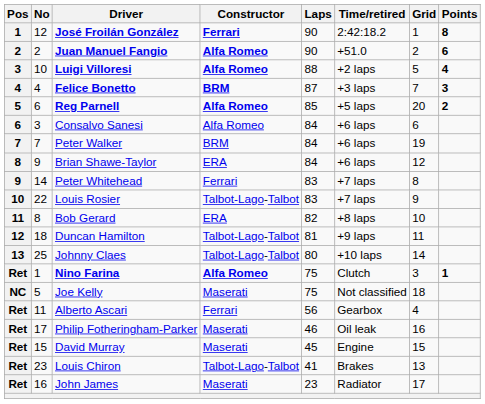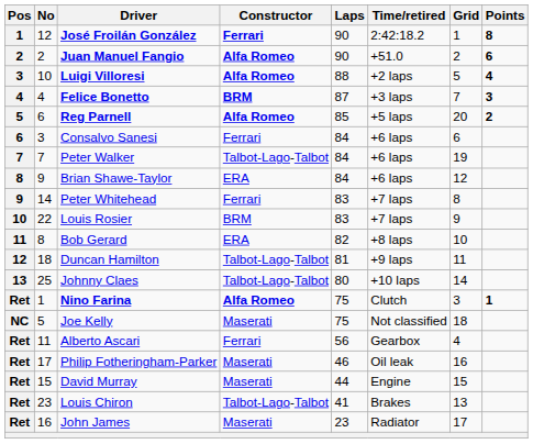Consalvo Sanesi | Constructor: Alfa Romeo -> Ferrari
Peter Walker | Constructor: BRM -> Talbot-Lago-Talbot
Louis Rosier | Constructor: Talbot-Lago-Talbot -> BRM
David Murray | Laps: 45 -> 44
